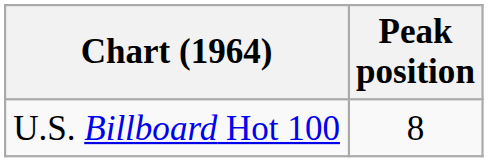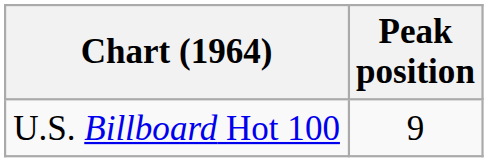U.S. Billboard Hot 100 | Peak position: 8 -> 9
